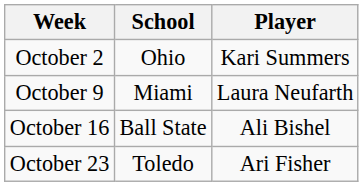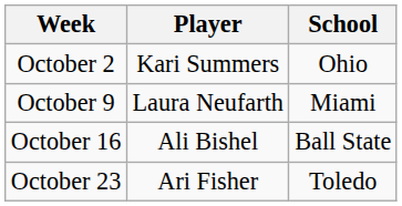columns swapped: Player <-> School
